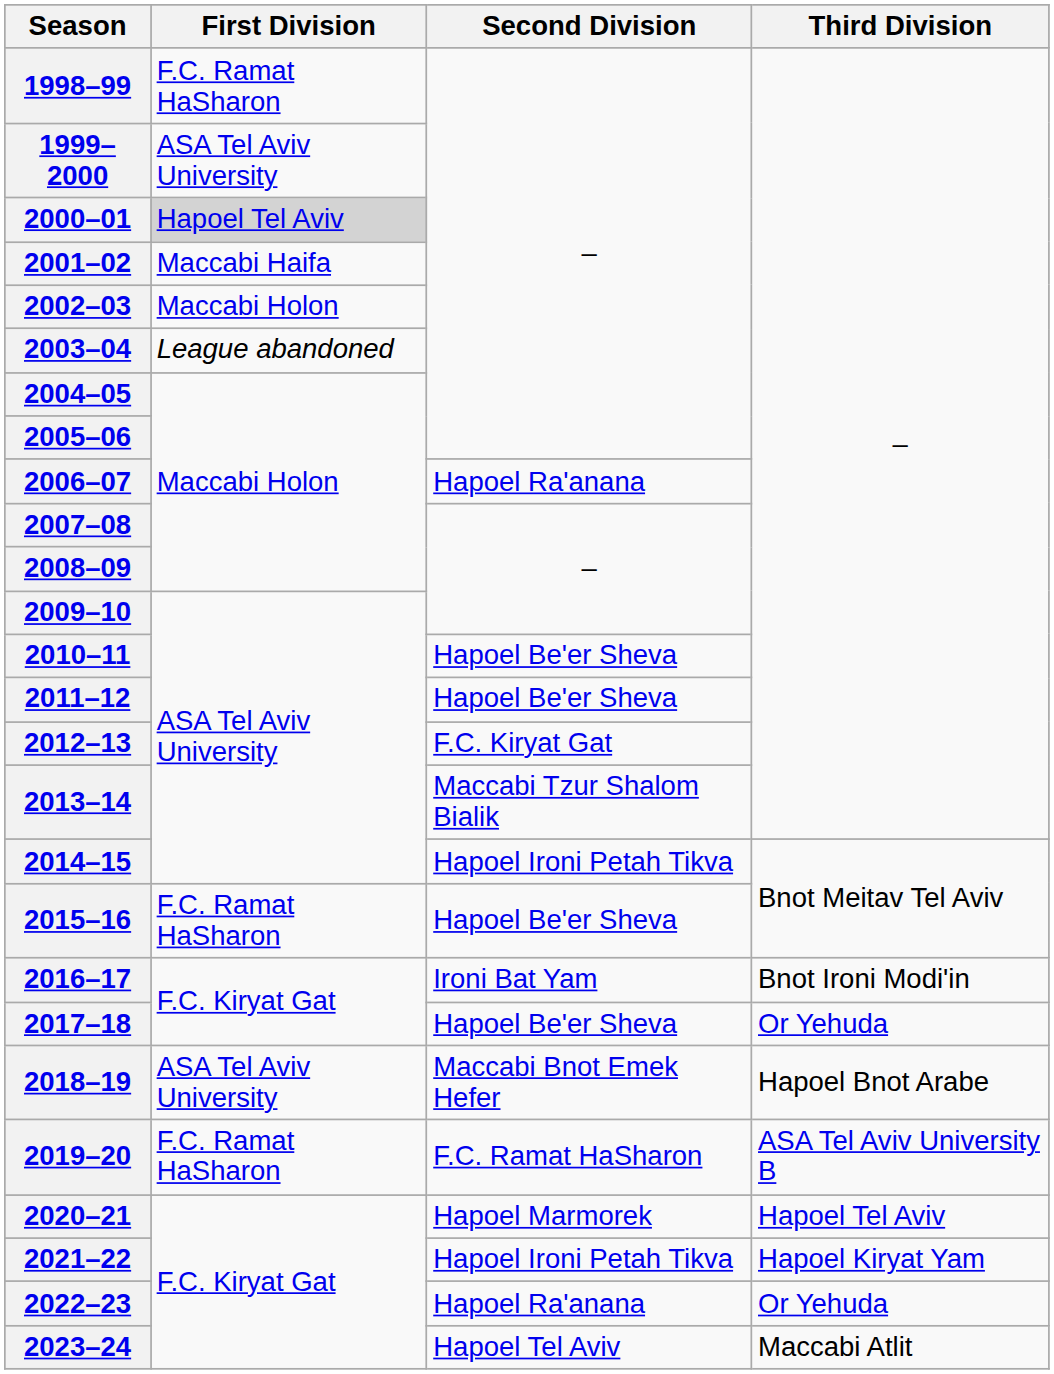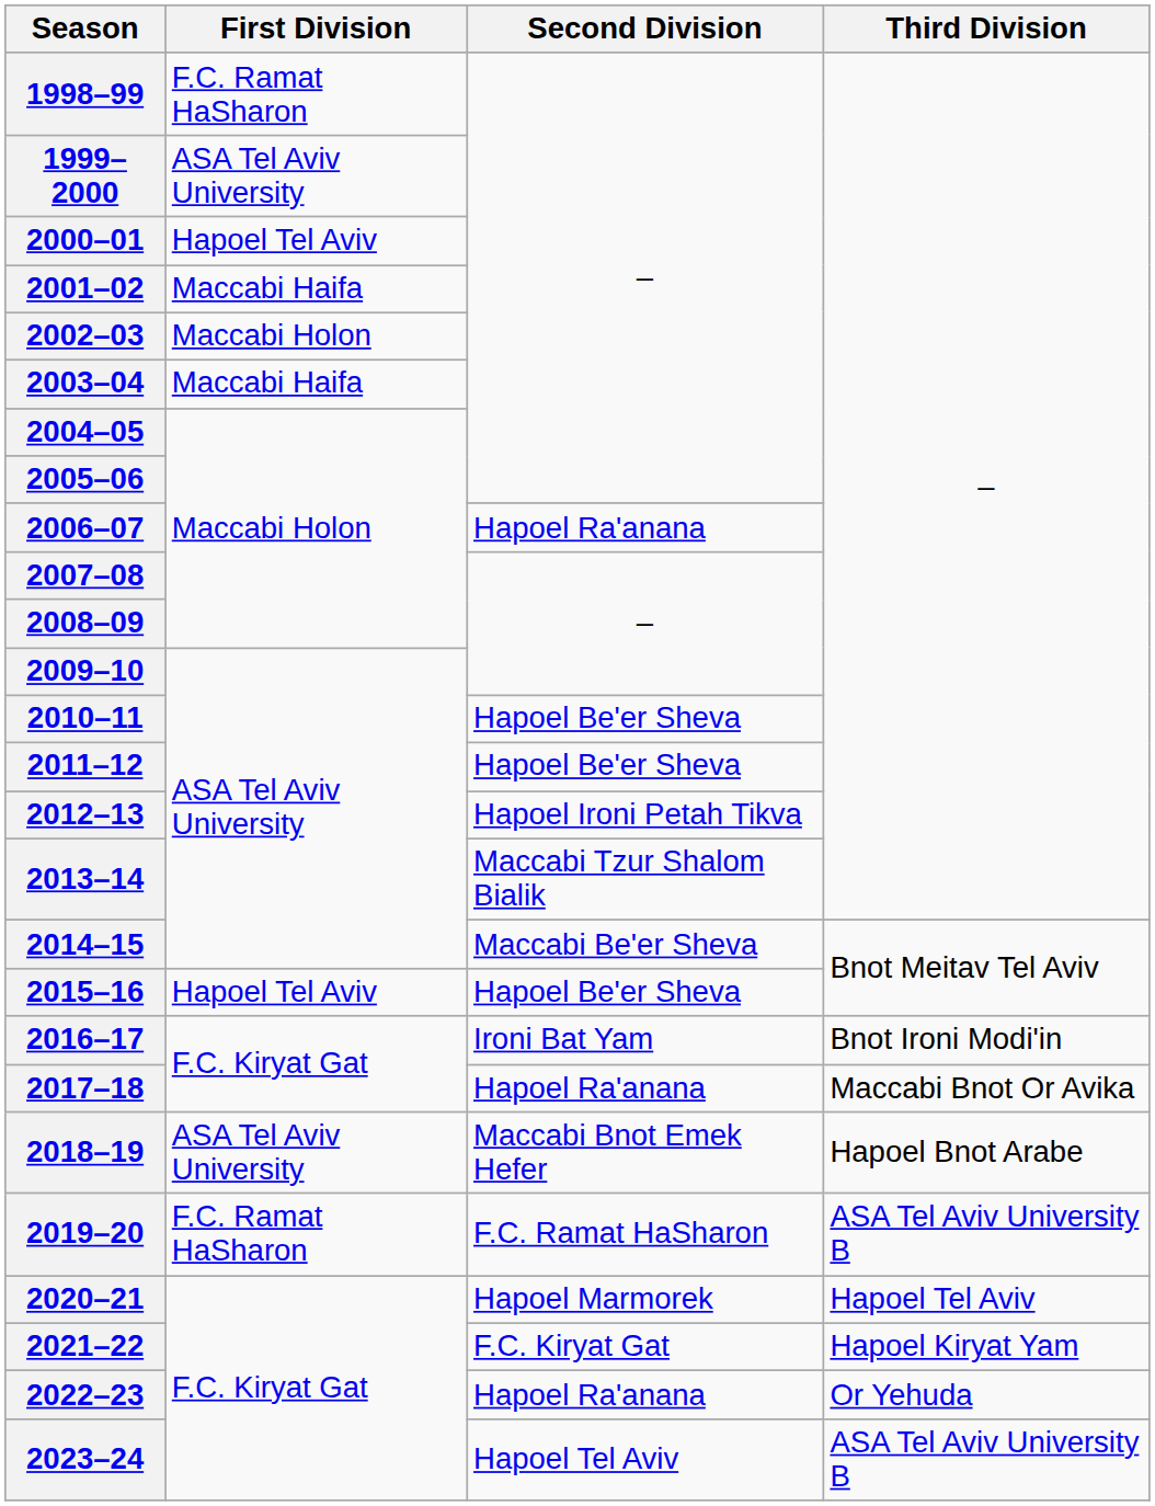2000–01 | First Division: lightgrey background -> no background
2003–04 | First Division: League abandoned -> Maccabi Haifa
2012–13 | Second Division: F.C. Kiryat Gat -> Hapoel Ironi Petah Tikva
2014–15 | Second Division: Hapoel Ironi Petah Tikva -> Maccabi Be'er Sheva
2015–16 | First Division: F.C. Ramat HaSharon -> Hapoel Tel Aviv
2017–18 | Second Division: Hapoel Be'er Sheva -> Hapoel Ra'anana
2017–18 | Third Division: Or Yehuda -> Maccabi Bnot Or Avika
2021–22 | Second Division: Hapoel Ironi Petah Tikva -> F.C. Kiryat Gat
2023–24 | Third Division: Maccabi Atlit -> ASA Tel Aviv University B
